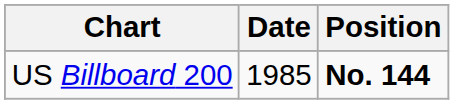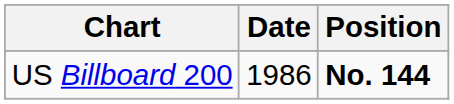US Billboard 200 | Date: 1985 -> 1986
